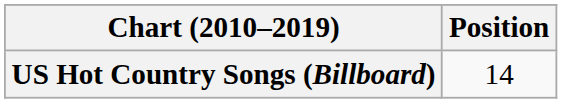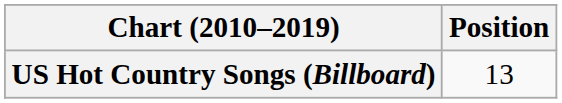US Hot Country Songs (Billboard) | Position: 14 -> 13
